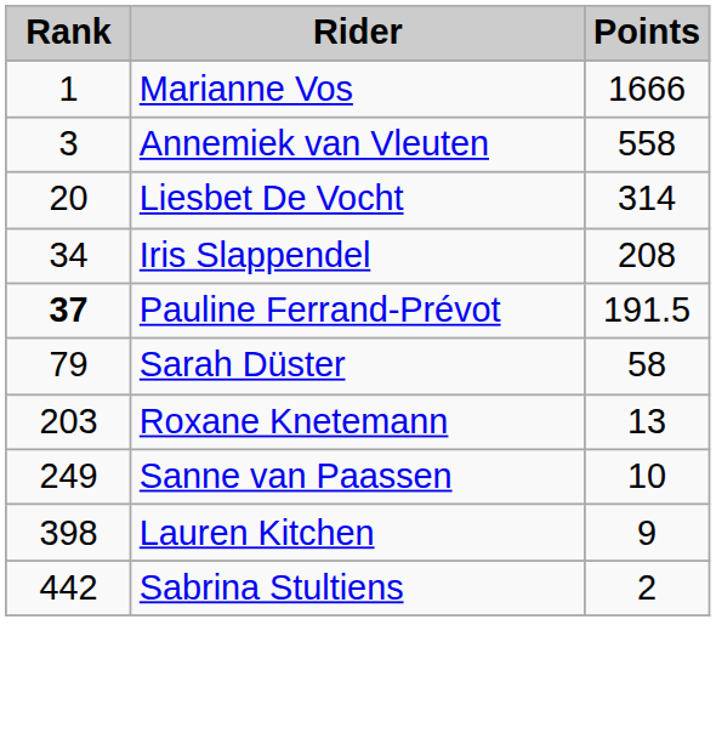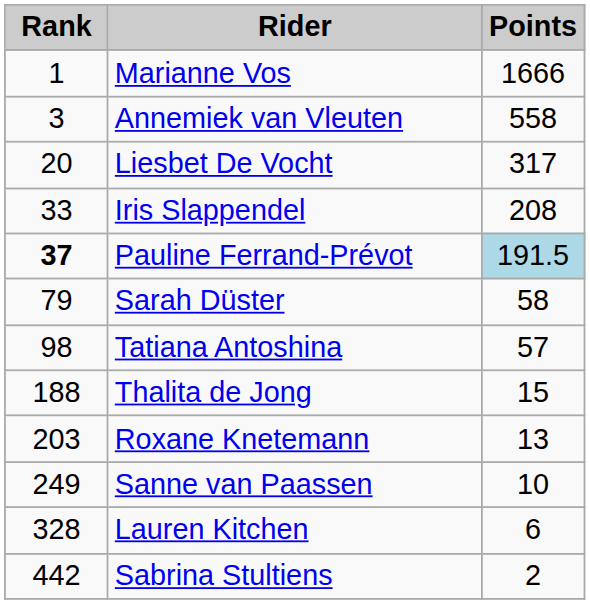Liesbet De Vocht | Points: 314 -> 317
Iris Slappendel | Rank: 34 -> 33
Pauline Ferrand-Prévot | Points: no background -> lightblue background
+ row: 98 | Tatiana Antoshina | 57
+ row: 188 | Thalita de Jong | 15
Lauren Kitchen | Rank: 398 -> 328
Lauren Kitchen | Points: 9 -> 6
